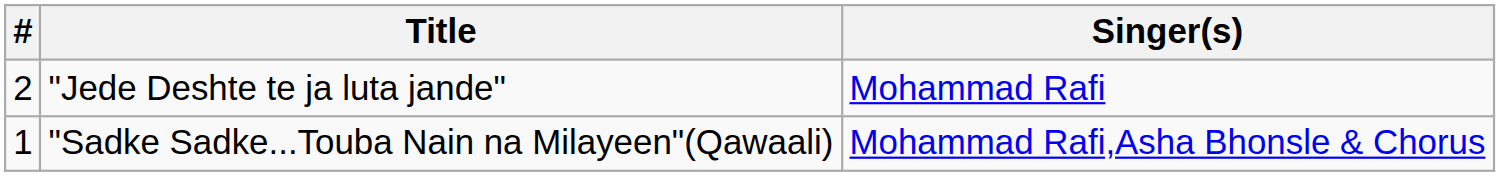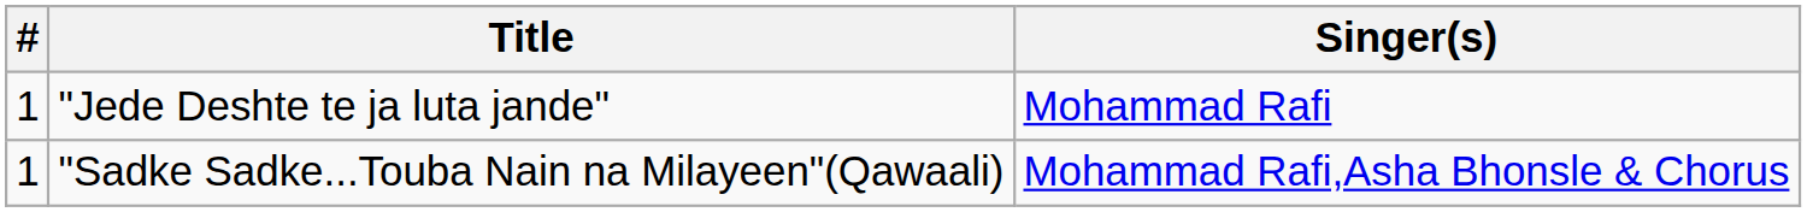"Jede Deshte te ja luta jande" | #: 2 -> 1
